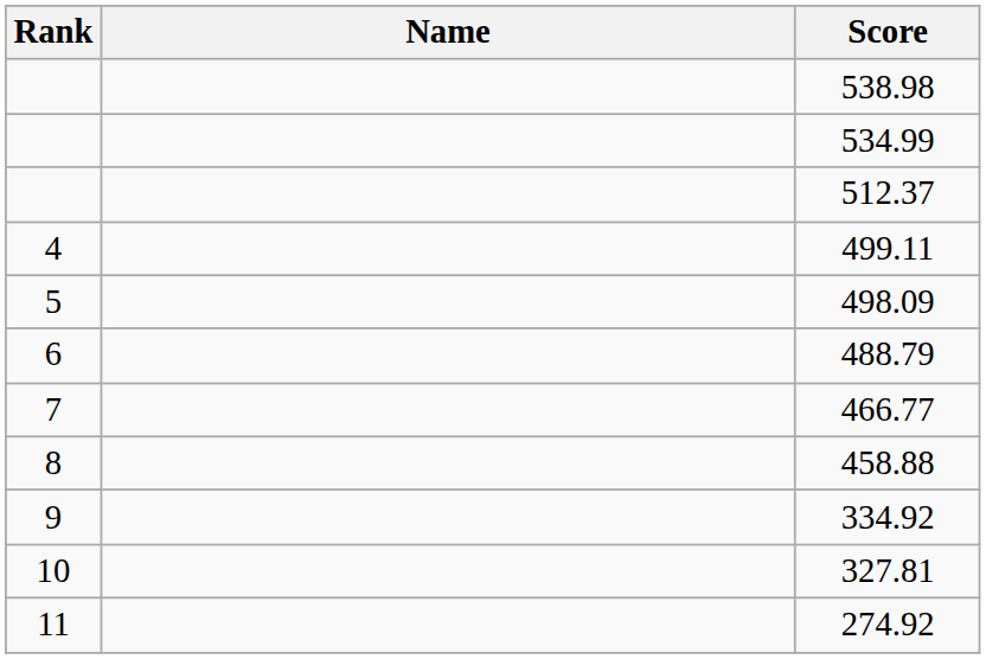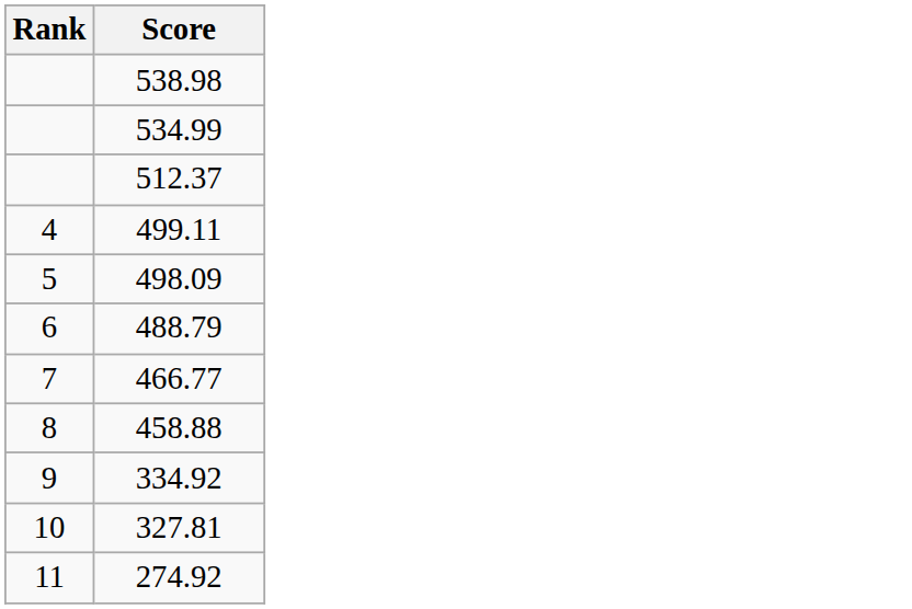- column: Name
